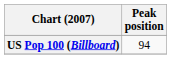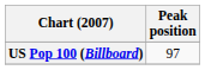US Pop 100 (Billboard) | Peak position: 94 -> 97
